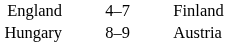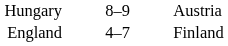rows swapped: England <-> Hungary
